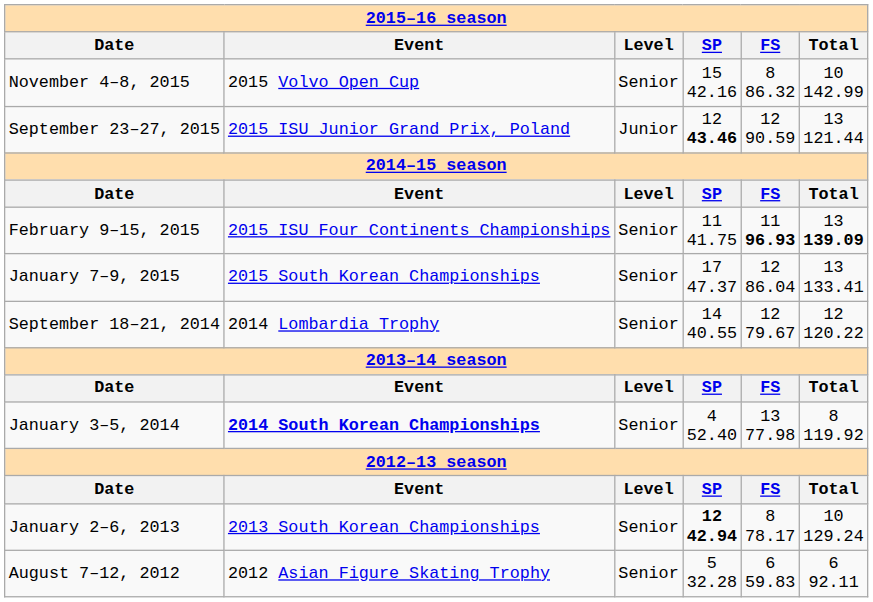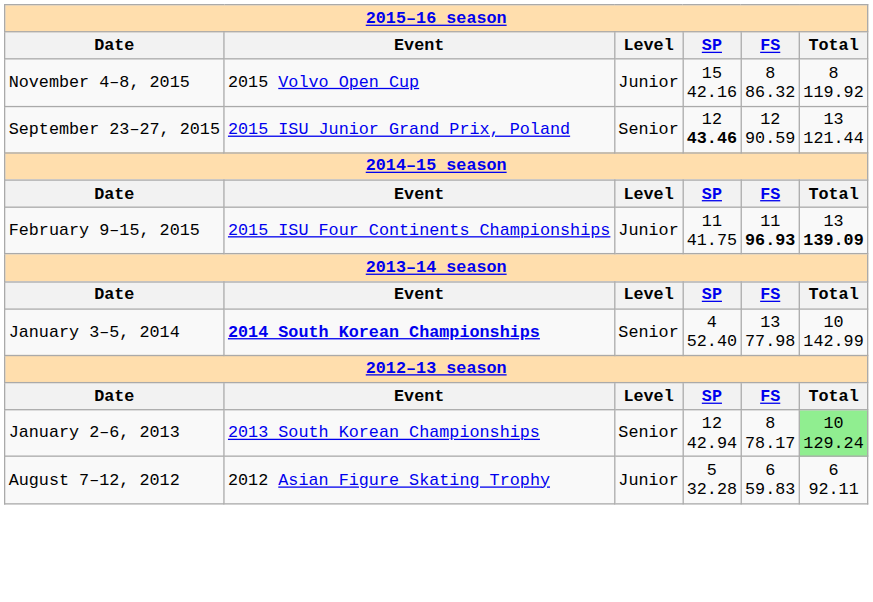November 4–8, 2015 | Level: Senior -> Junior
November 4–8, 2015 | Total: 10 142.99 -> 8 119.92
September 23–27, 2015 | Level: Junior -> Senior
February 9–15, 2015 | Level: Senior -> Junior
- row: January 7–9, 2015 | 2015 South Korean Championships | Senior | 17 47.37 | 12 86.04 | 13 133.41
- row: September 18–21, 2014 | 2014 Lombardia Trophy | Senior | 14 40.55 | 12 79.67 | 12 120.22
January 3–5, 2014 | Total: 8 119.92 -> 10 142.99
January 2–6, 2013 | SP: bold -> normal
January 2–6, 2013 | Total: no background -> lightgreen background
August 7–12, 2012 | Level: Senior -> Junior
